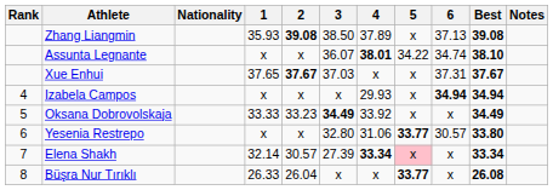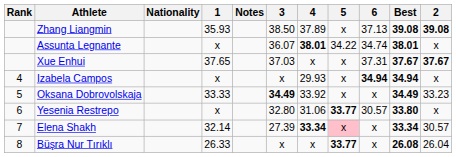columns swapped: 2 <-> Notes
Assunta Legnante | Best: 38.10 -> 38.01
